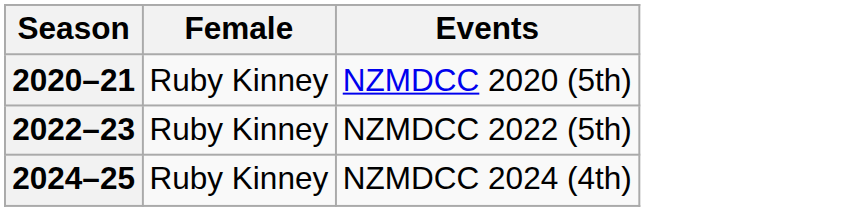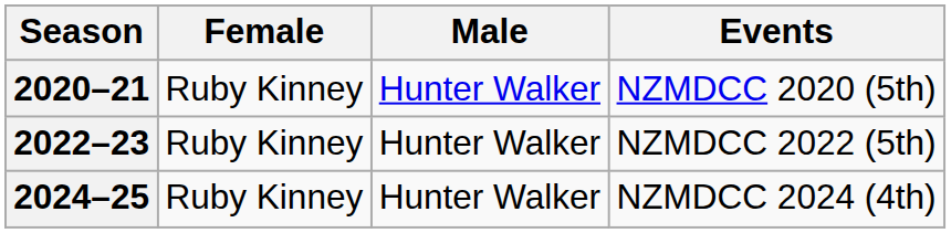+ column: Male | Hunter Walker | Hunter Walker | Hunter Walker
